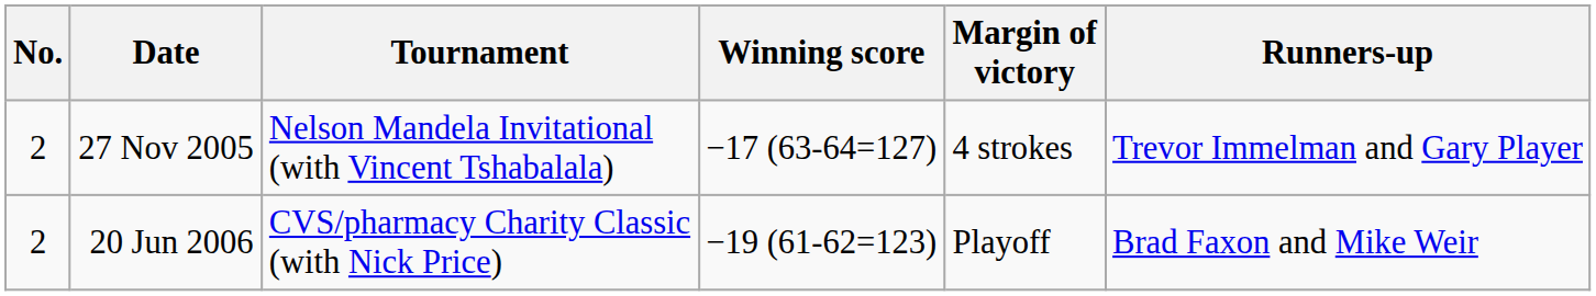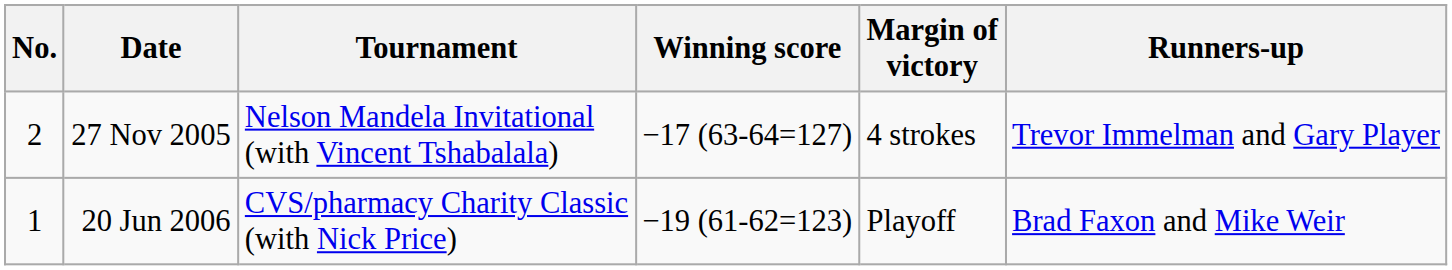20 Jun 2006 | No.: 2 -> 1
